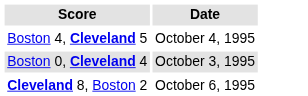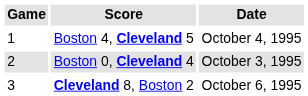+ column: Game | 1 | 2 | 3
